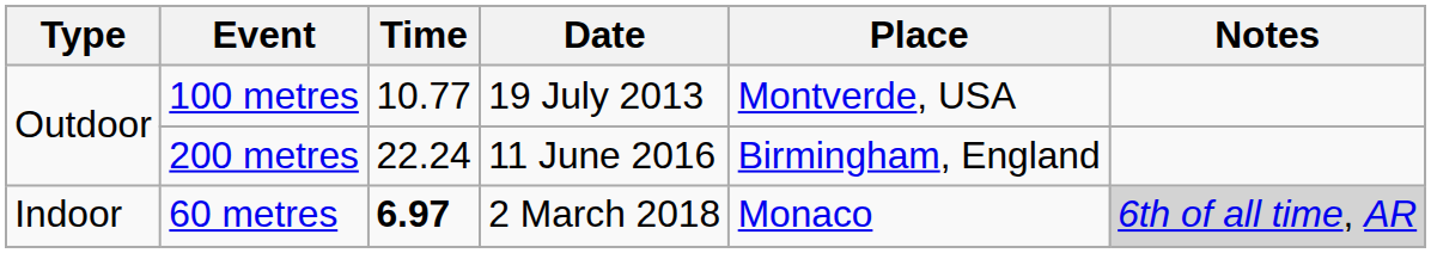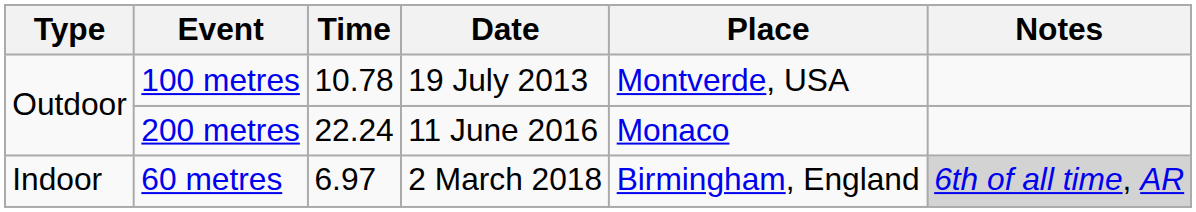100 metres | Time: 10.77 -> 10.78
200 metres | Place: Birmingham, England -> Monaco
60 metres | Time: bold -> normal
60 metres | Place: Monaco -> Birmingham, England
